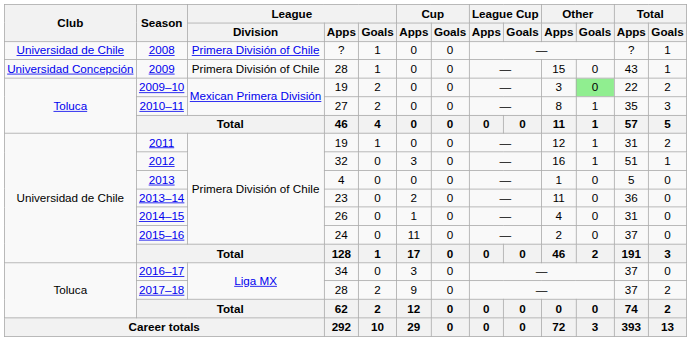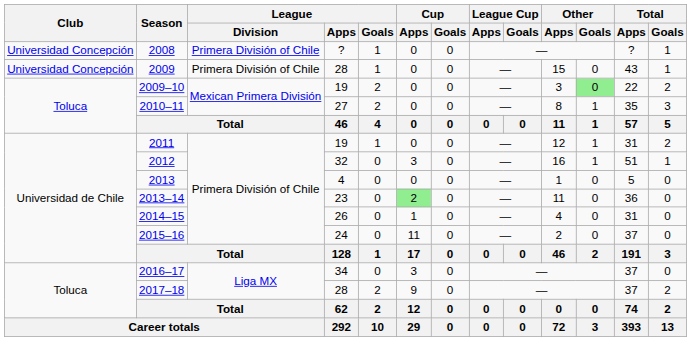2008 | Club: Universidad de Chile -> Universidad Concepción
2013–14 | Cup / Apps: no background -> lightgreen background
